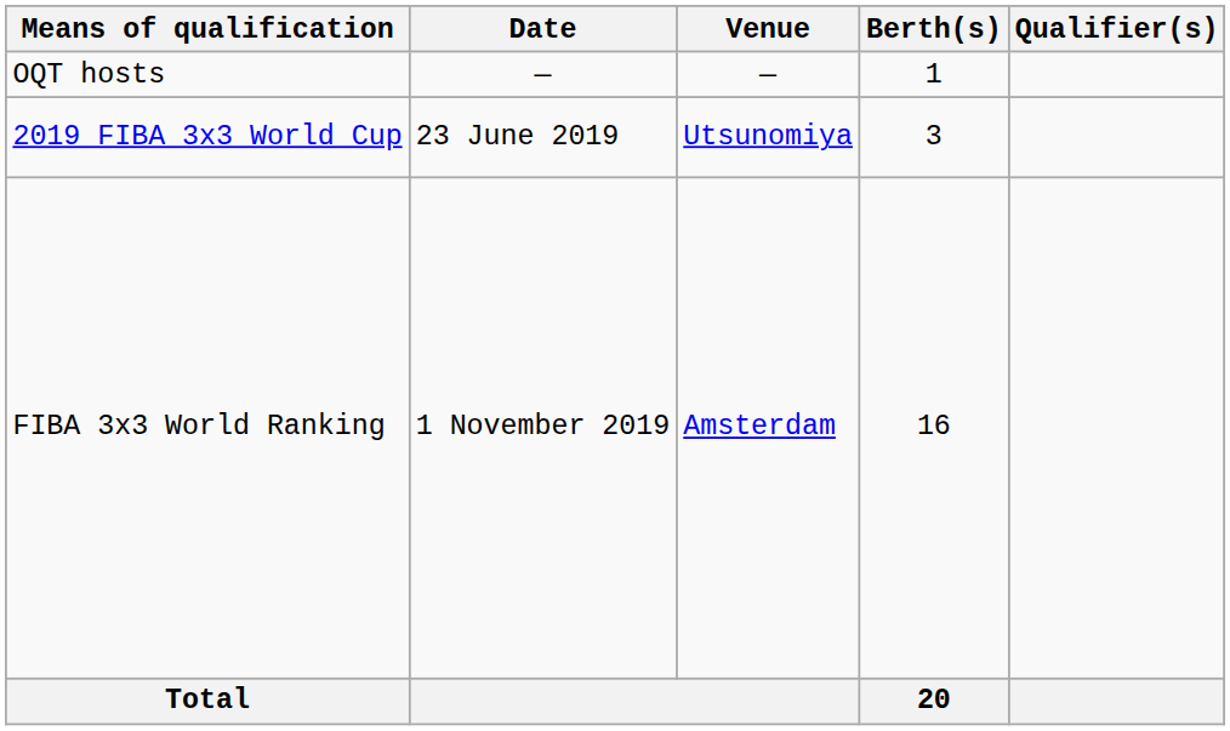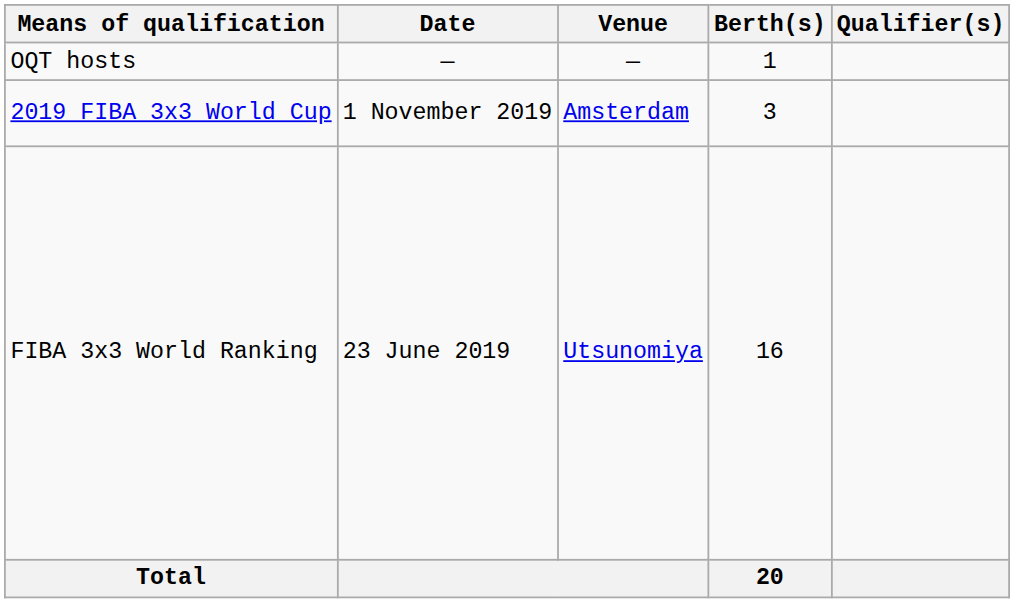2019 FIBA 3x3 World Cup | Date: 23 June 2019 -> 1 November 2019
2019 FIBA 3x3 World Cup | Venue: Utsunomiya -> Amsterdam
FIBA 3x3 World Ranking | Date: 1 November 2019 -> 23 June 2019
FIBA 3x3 World Ranking | Venue: Amsterdam -> Utsunomiya
